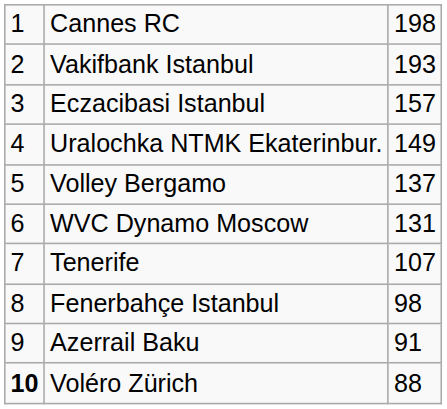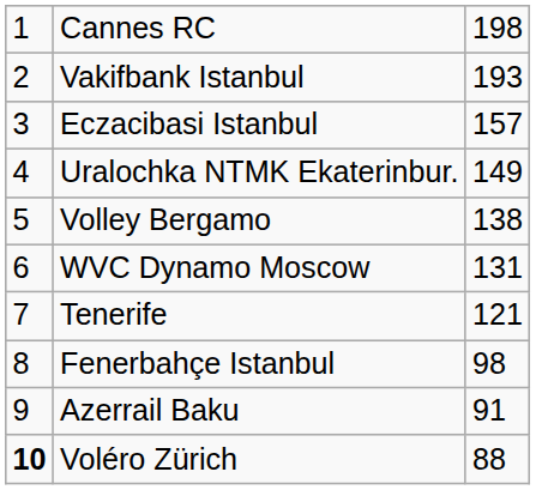Volley Bergamo | column 3: 137 -> 138
Tenerife | column 3: 107 -> 121
